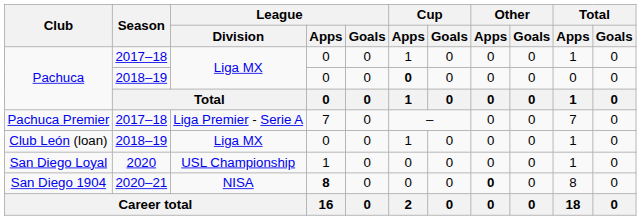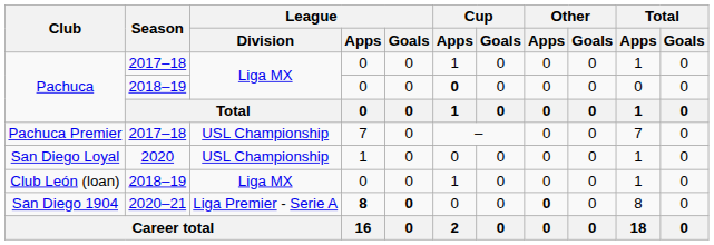Pachuca Premier | League / Division: Liga Premier - Serie A -> USL Championship
rows swapped: Club León (loan) <-> San Diego Loyal
San Diego 1904 | League / Division: NISA -> Liga Premier - Serie A
San Diego 1904 | League / Goals: normal -> bold
